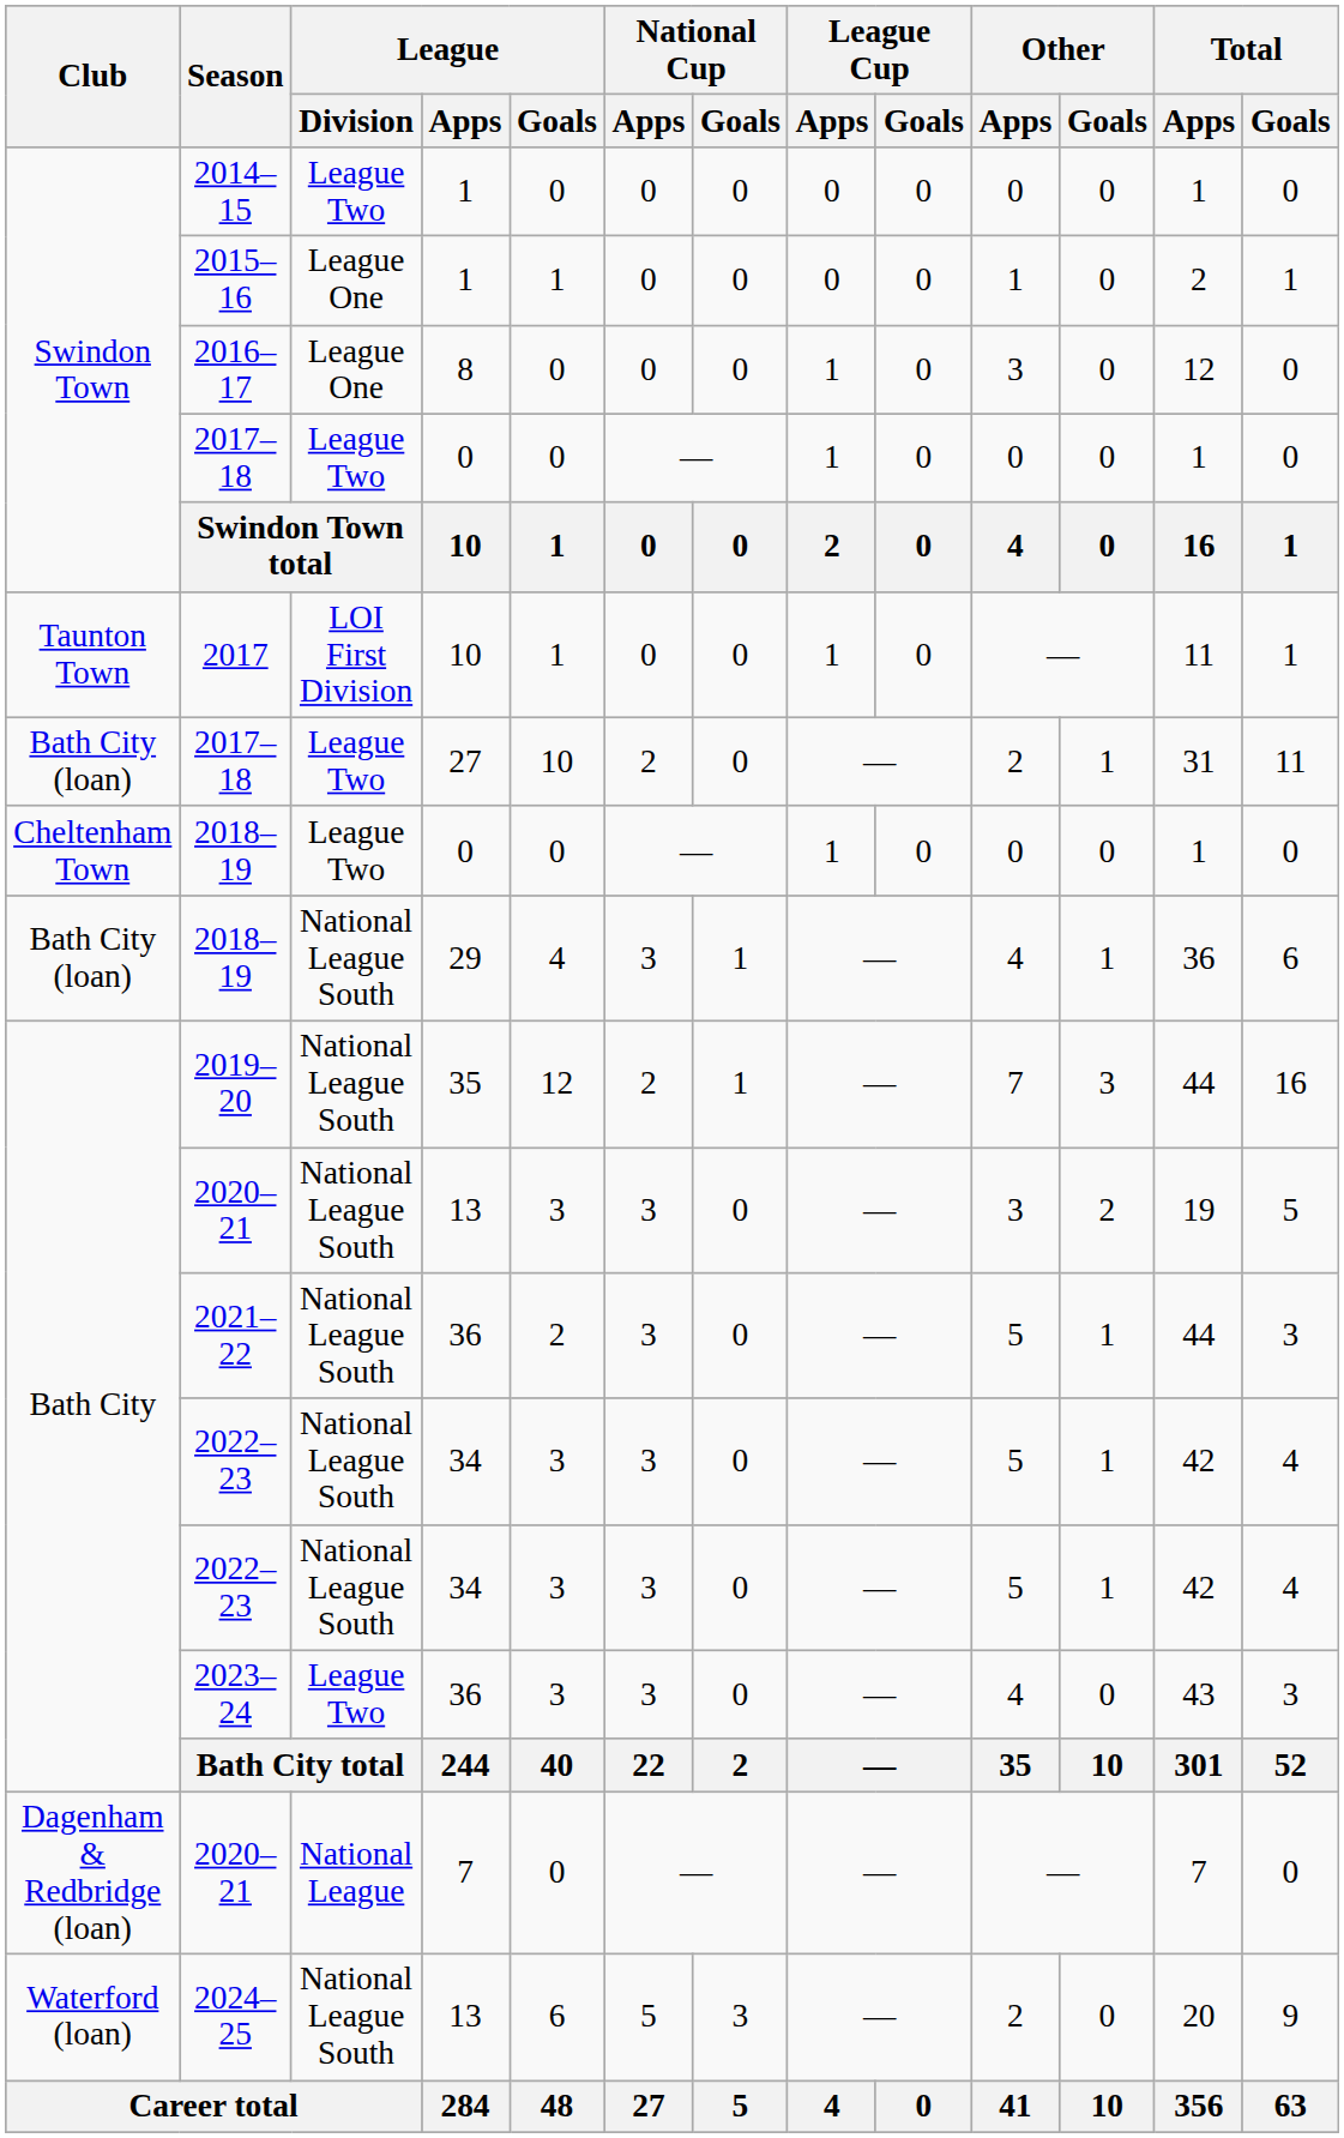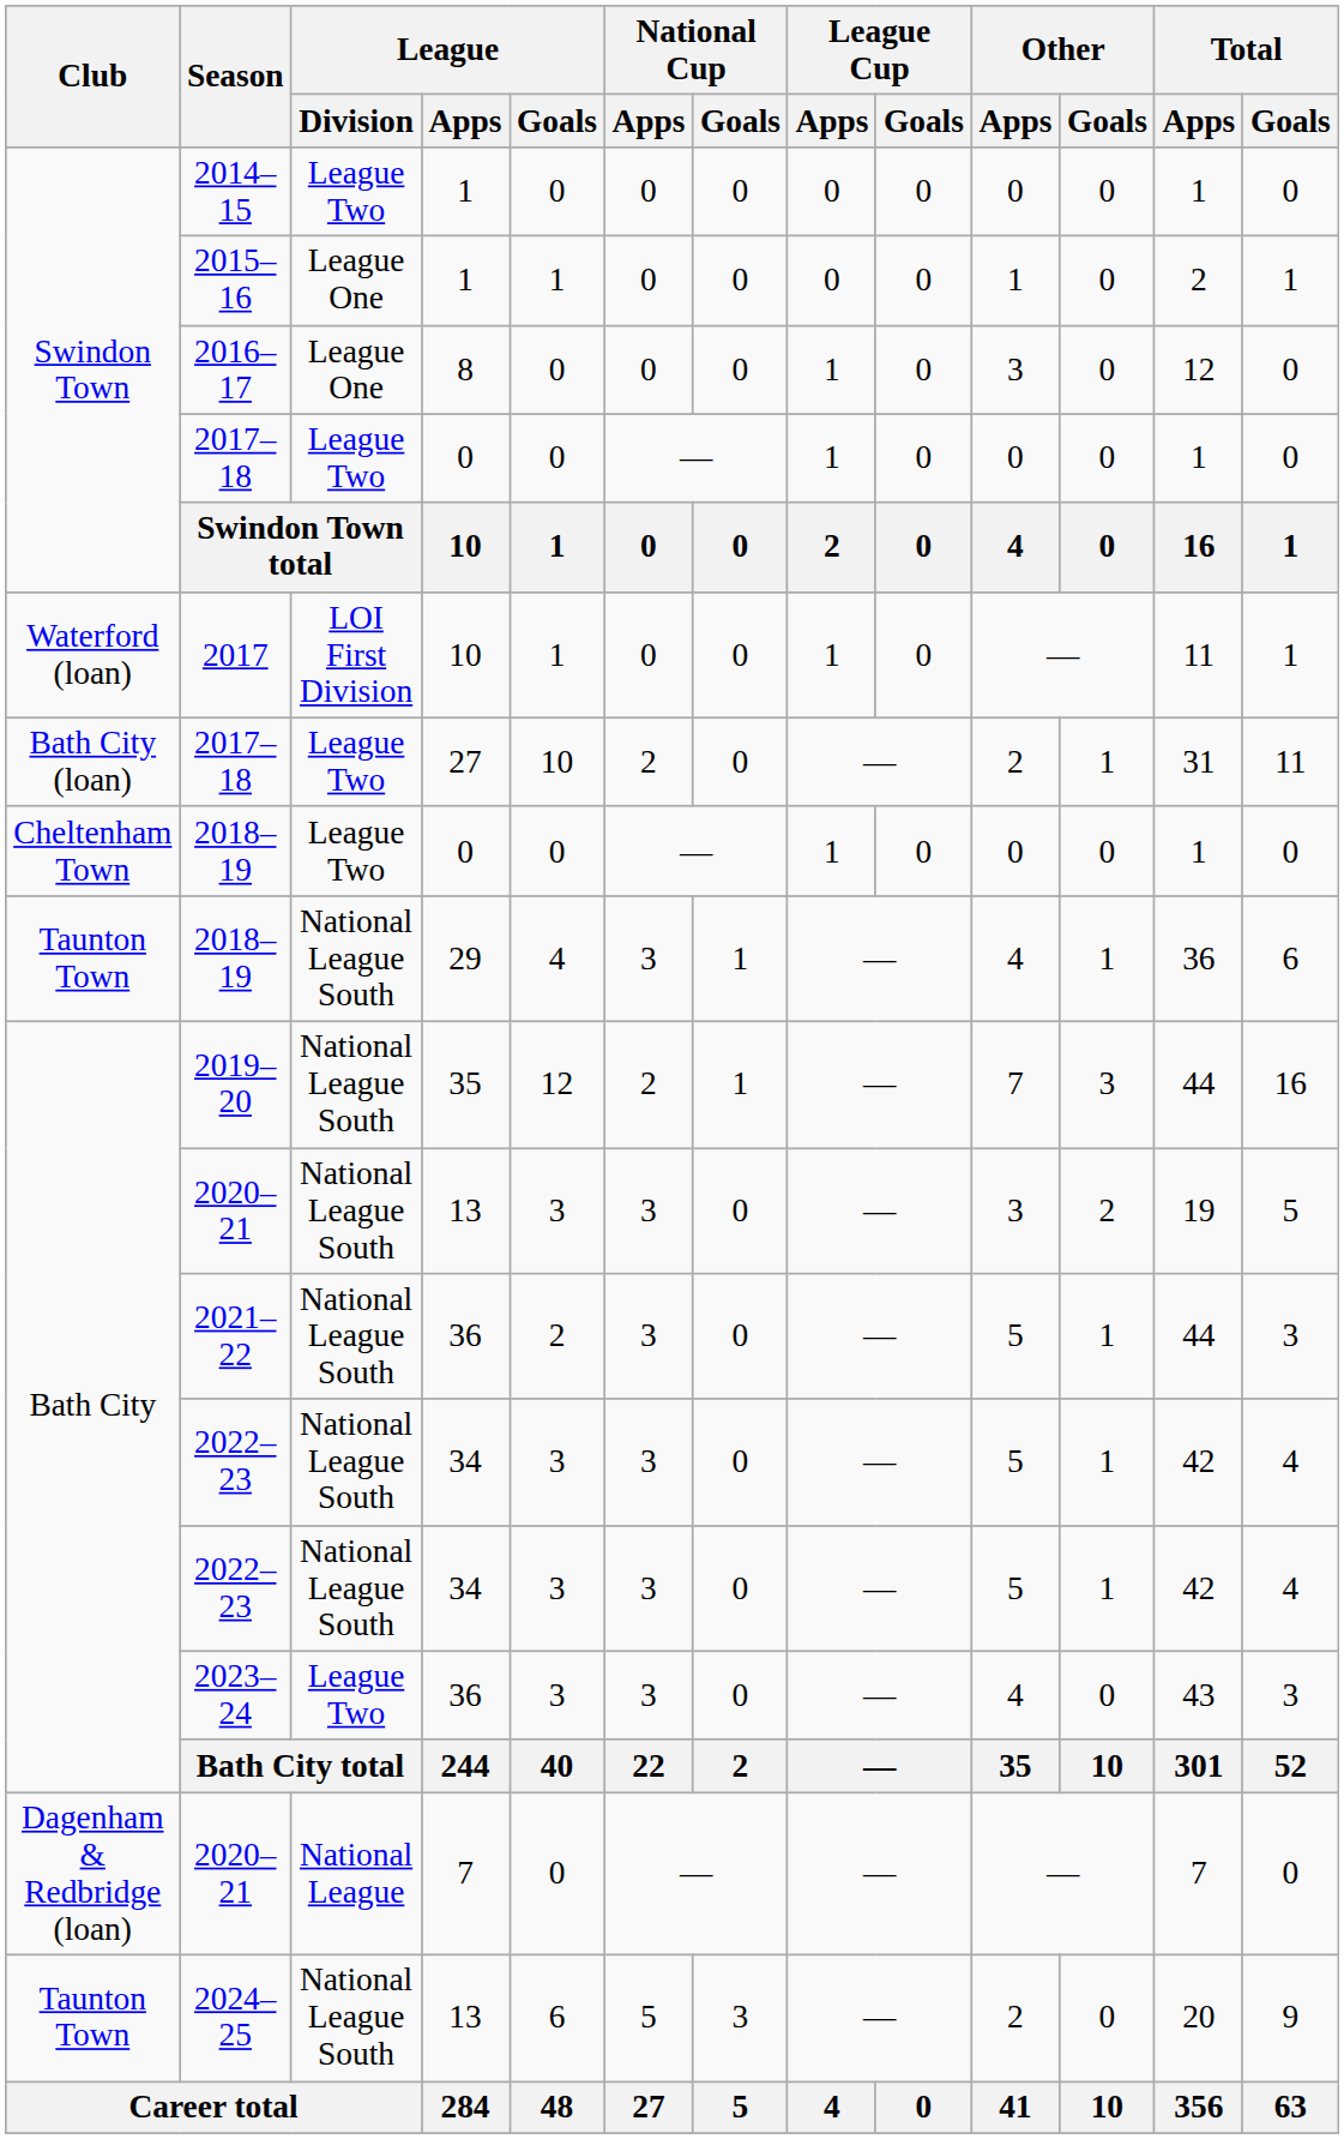2017 | Club: Taunton Town -> Waterford (loan)
2018–19 / 29 | Club: Bath City (loan) -> Taunton Town
2024–25 | Club: Waterford (loan) -> Taunton Town
